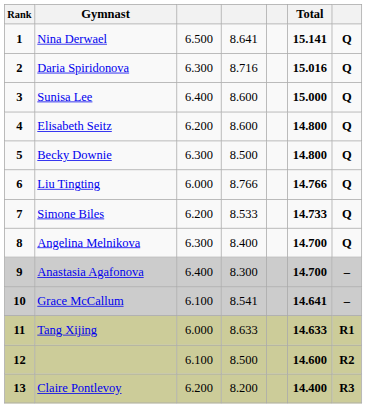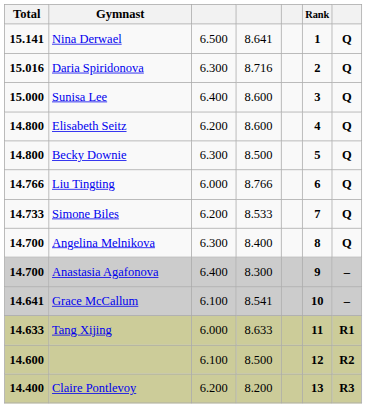columns swapped: Rank <-> Total
